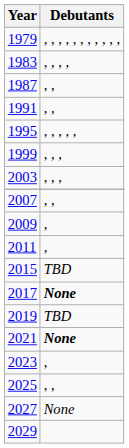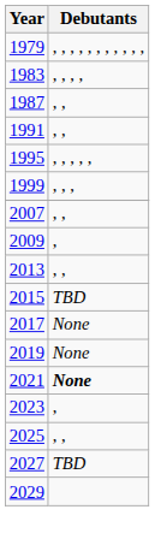- row: 2003 | , , ,
- row: 2011 | ,
+ row: 2013 | , ,
2017 | Debutants: bold -> normal
2019 | Debutants: TBD -> None
2027 | Debutants: None -> TBD
